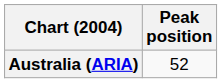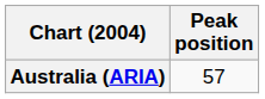Australia (ARIA) | Peak position: 52 -> 57
